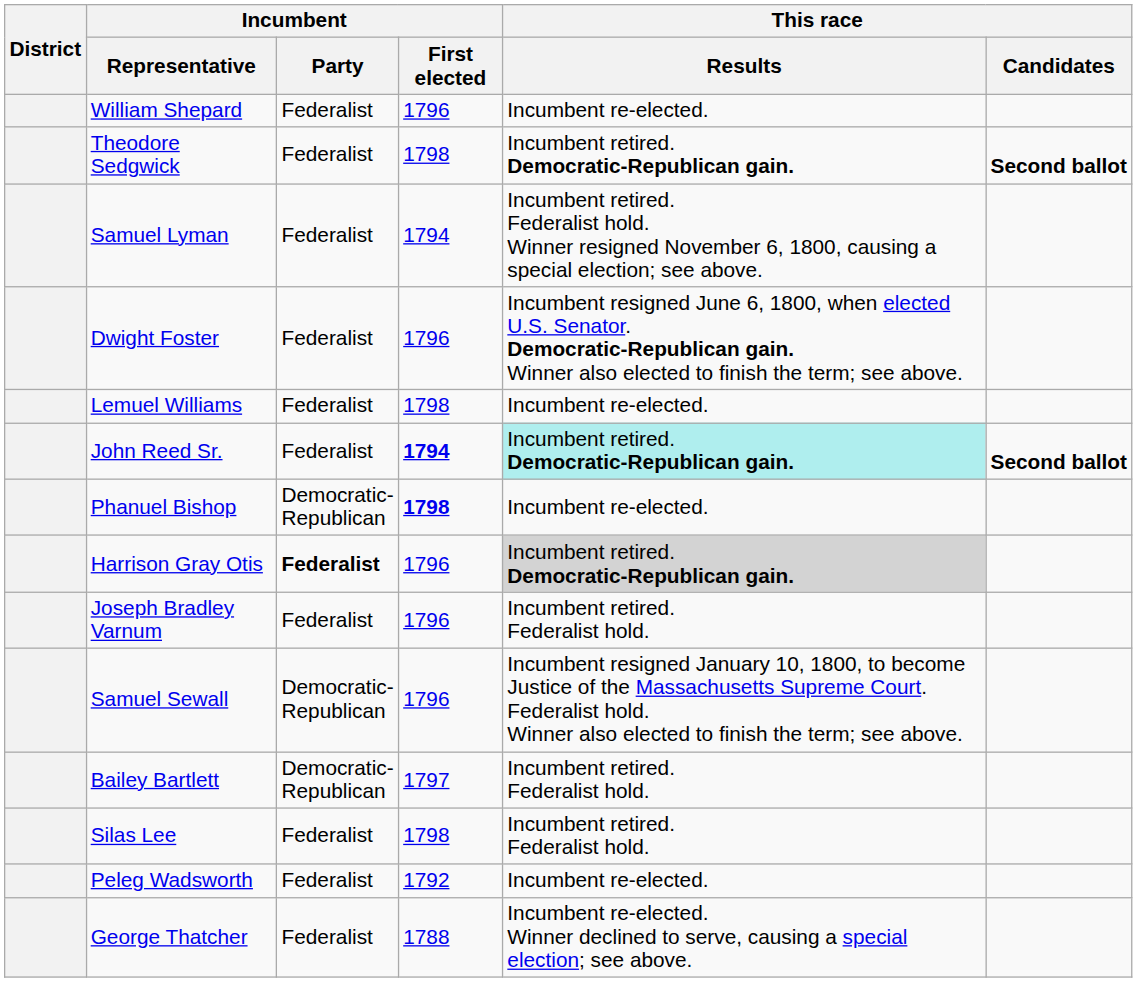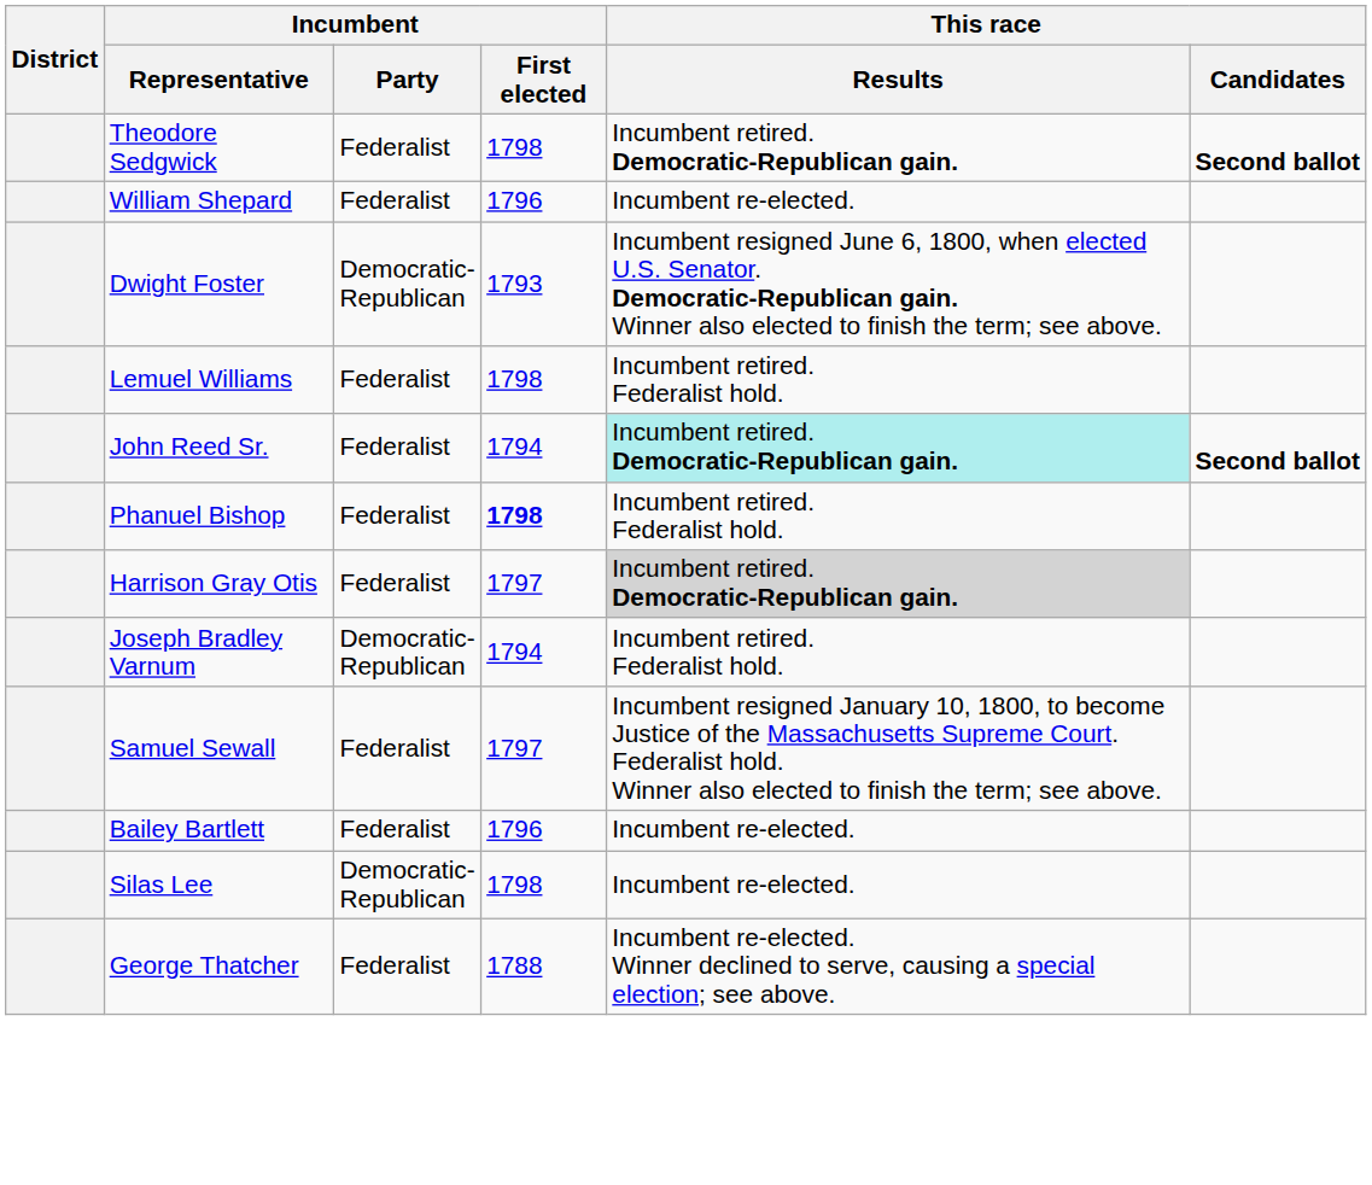rows swapped: Theodore Sedgwick <-> William Shepard
- row: Samuel Lyman | Federalist | 1794 | Incumbent retired. Federalist hold. Winner resigned November 6, 1800, causing a special election; see above.
Dwight Foster | Incumbent / Party: Federalist -> Democratic- Republican
Dwight Foster | Incumbent / First elected: 1796 -> 1793
Lemuel Williams | This race / Results: Incumbent re-elected. -> Incumbent retired. Federalist hold.
John Reed Sr. | Incumbent / First elected: bold -> normal
Phanuel Bishop | Incumbent / Party: Democratic- Republican -> Federalist
Phanuel Bishop | This race / Results: Incumbent re-elected. -> Incumbent retired. Federalist hold.
Harrison Gray Otis | Incumbent / Party: bold -> normal
Harrison Gray Otis | Incumbent / First elected: 1796 -> 1797
Joseph Bradley Varnum | Incumbent / Party: Federalist -> Democratic- Republican
Joseph Bradley Varnum | Incumbent / First elected: 1796 -> 1794
Samuel Sewall | Incumbent / Party: Democratic- Republican -> Federalist
Samuel Sewall | Incumbent / First elected: 1796 -> 1797
Bailey Bartlett | Incumbent / Party: Democratic- Republican -> Federalist
Bailey Bartlett | Incumbent / First elected: 1797 -> 1796
Bailey Bartlett | This race / Results: Incumbent retired. Federalist hold. -> Incumbent re-elected.
Silas Lee | Incumbent / Party: Federalist -> Democratic- Republican
Silas Lee | This race / Results: Incumbent retired. Federalist hold. -> Incumbent re-elected.
- row: Peleg Wadsworth | Federalist | 1792 | Incumbent re-elected.
